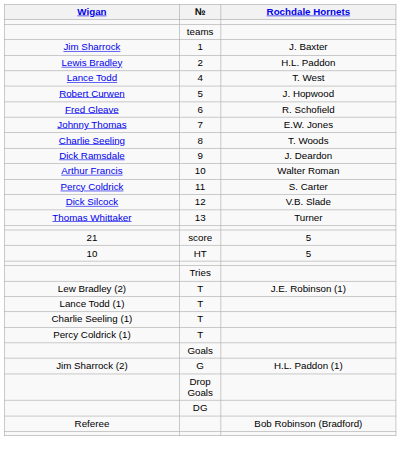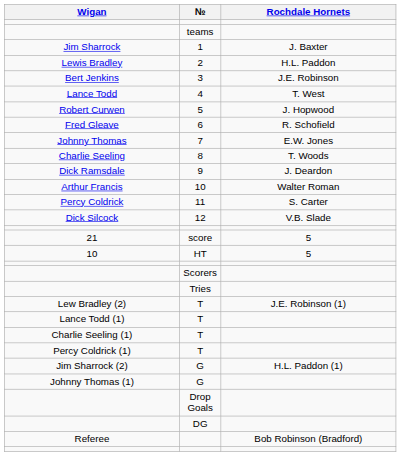+ row: Bert Jenkins | 3 | J.E. Robinson
- row: Thomas Whittaker | 13 | Turner
+ row: Scorers
- row: Goals
+ row: Johnny Thomas (1) | G
